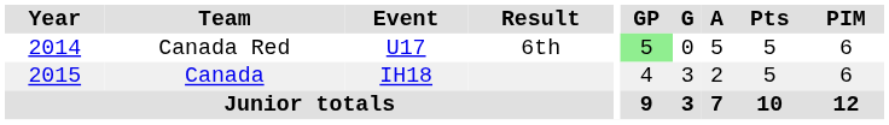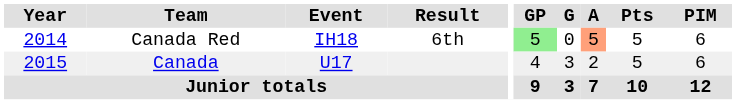Canada Red | Event: U17 -> IH18
Canada Red | A: no background -> lightsalmon background
Canada | Event: IH18 -> U17
